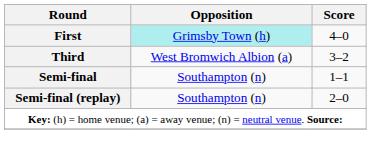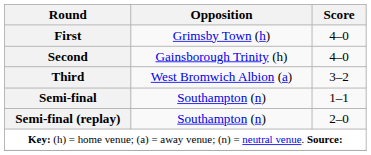First | Opposition: paleturquoise background -> no background
+ row: Second | Gainsborough Trinity (h) | 4–0
